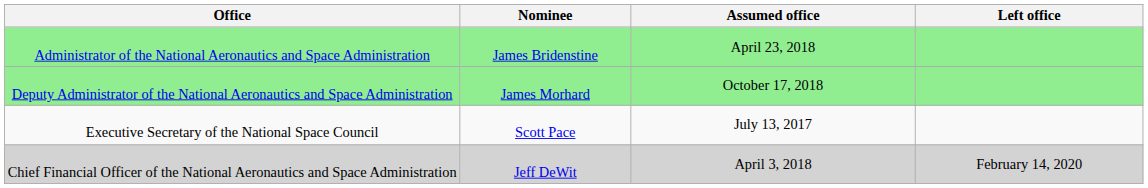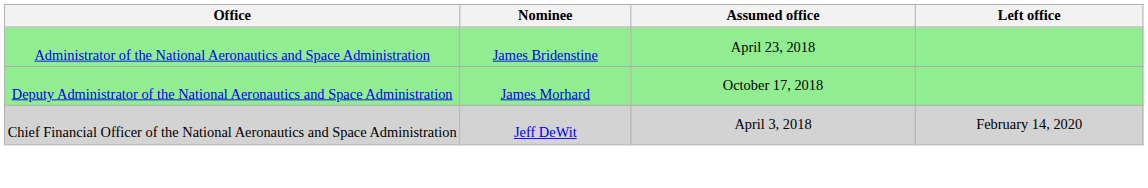- row: Executive Secretary of the National Space Council | Scott Pace | July 13, 2017
